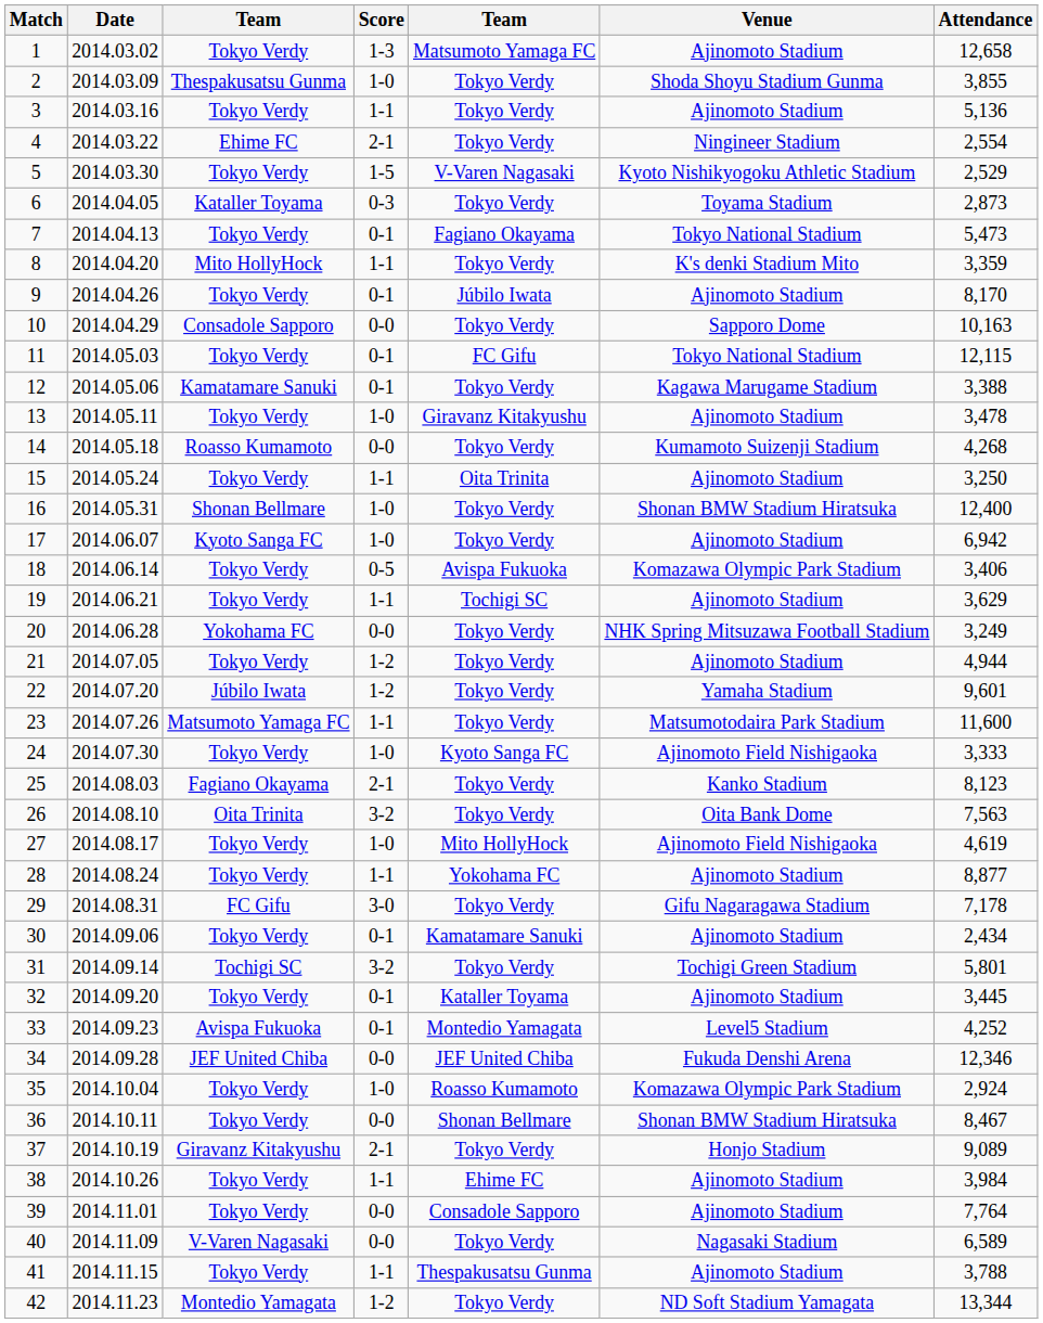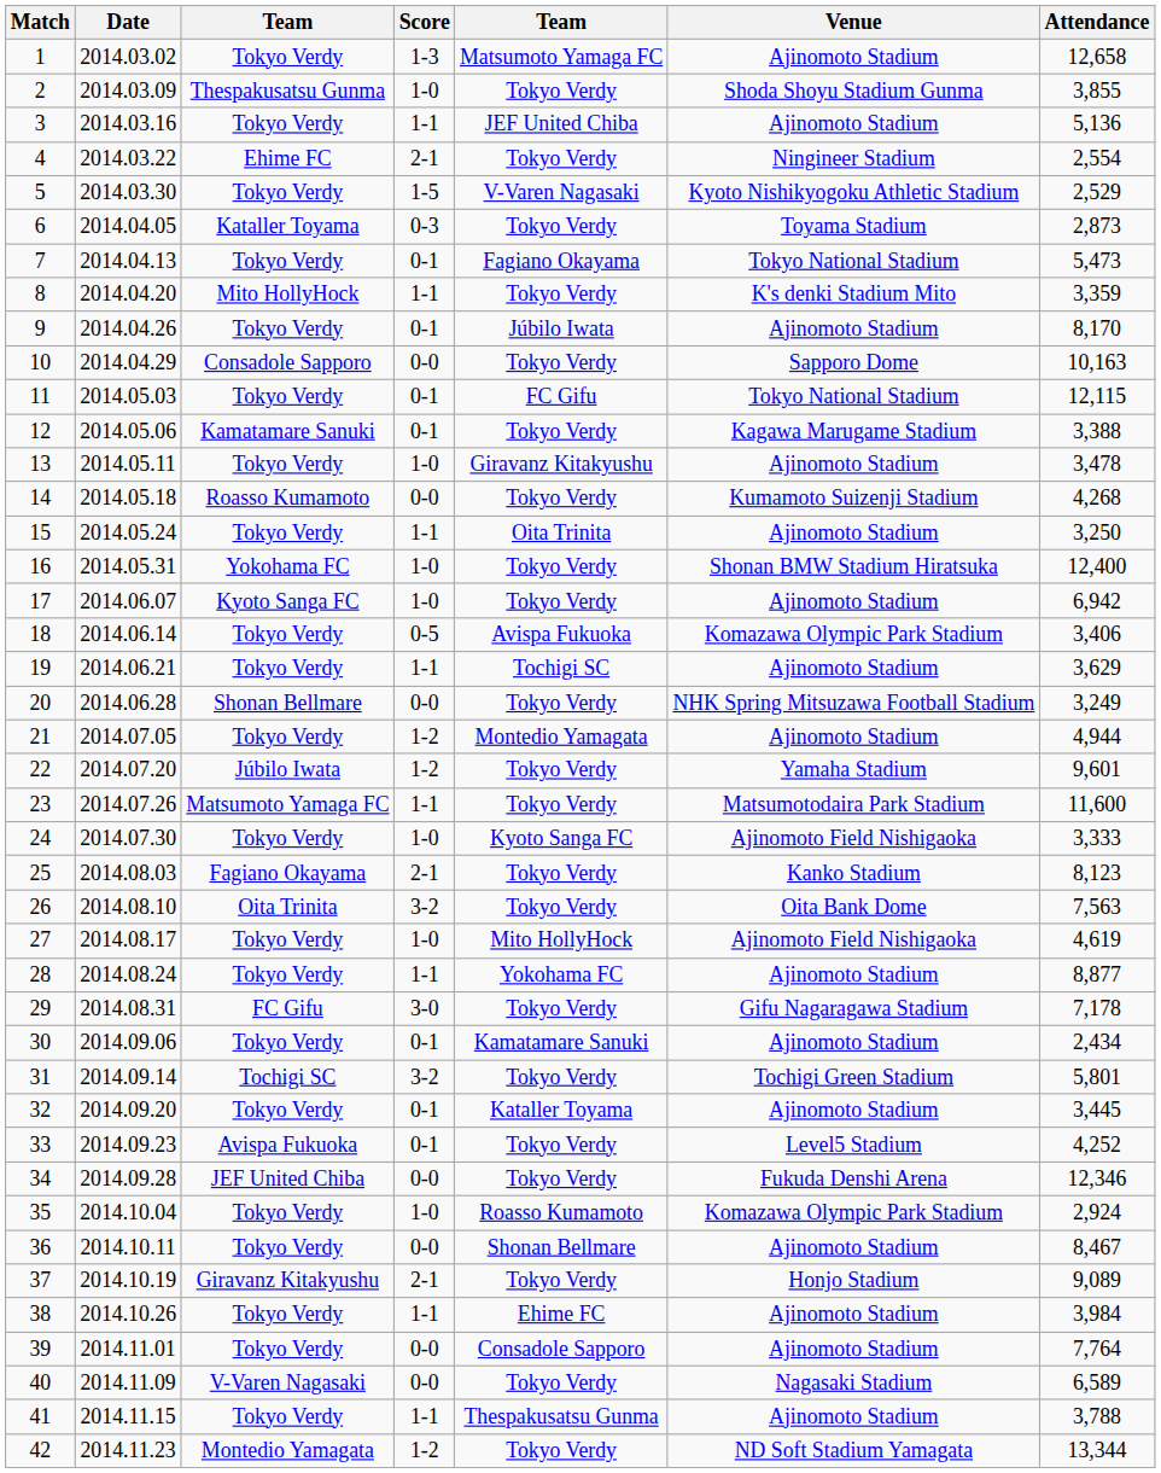3 | column 5: Tokyo Verdy -> JEF United Chiba
16 | column 3: Shonan Bellmare -> Yokohama FC
20 | column 3: Yokohama FC -> Shonan Bellmare
21 | column 5: Tokyo Verdy -> Montedio Yamagata
33 | column 5: Montedio Yamagata -> Tokyo Verdy
34 | column 5: JEF United Chiba -> Tokyo Verdy
36 | Venue: Shonan BMW Stadium Hiratsuka -> Ajinomoto Stadium
